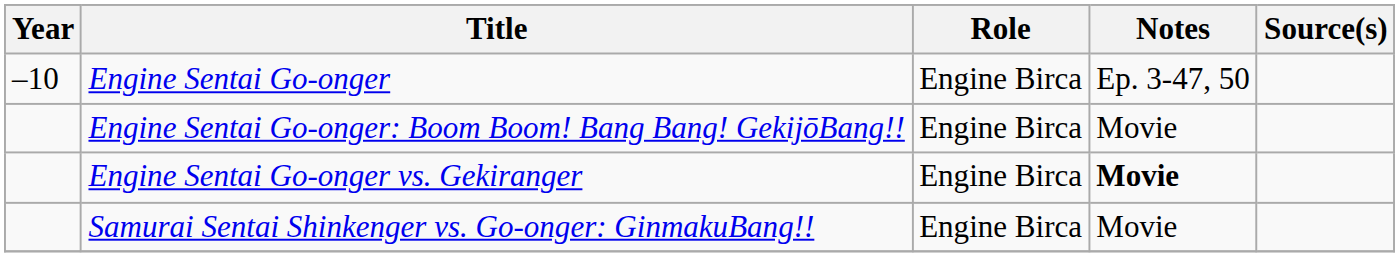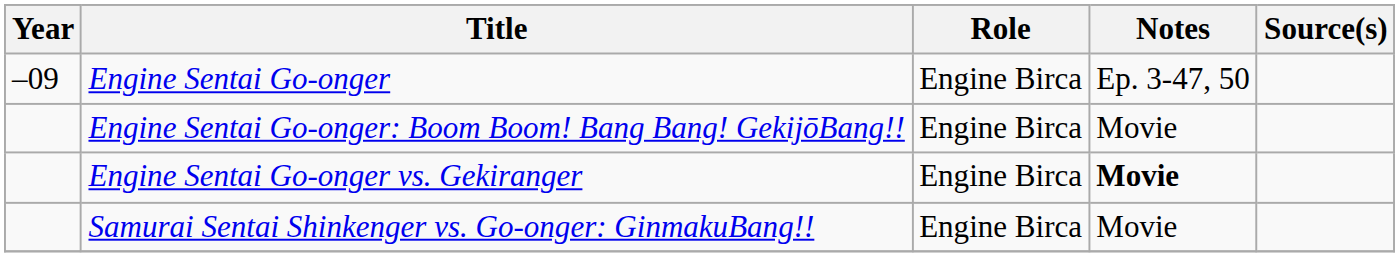Engine Sentai Go-onger | Year: –10 -> –09
